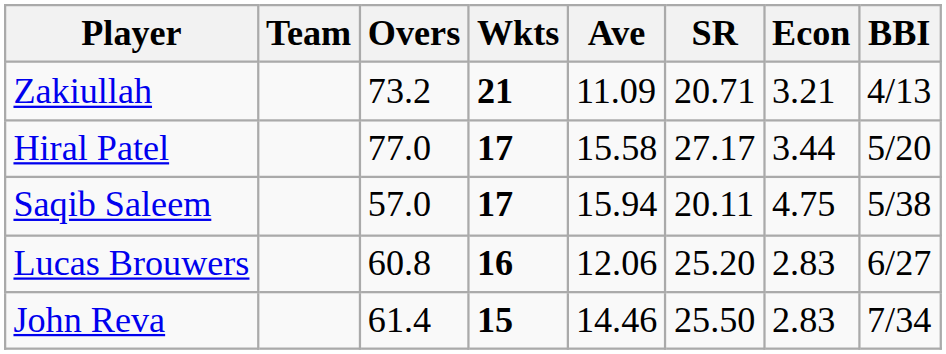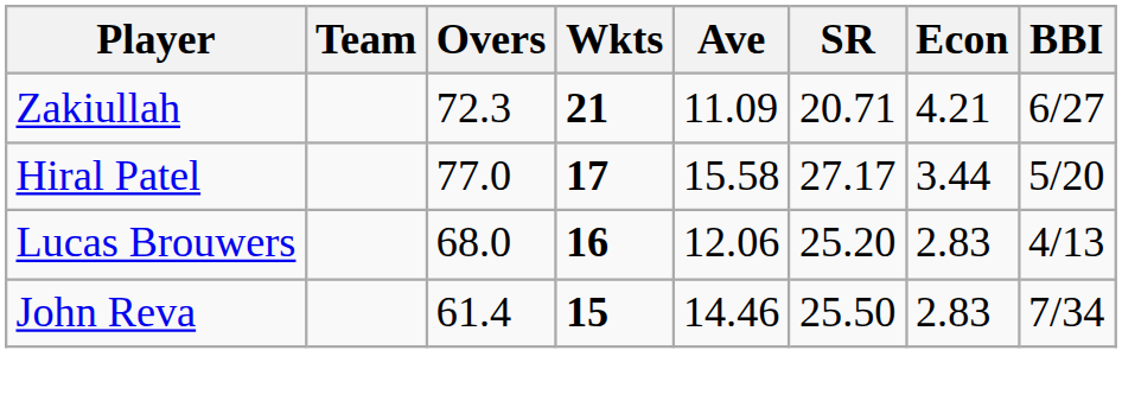Zakiullah | Overs: 73.2 -> 72.3
Zakiullah | Econ: 3.21 -> 4.21
Zakiullah | BBI: 4/13 -> 6/27
- row: Saqib Saleem | 57.0 | 17 | 15.94 | 20.11 | 4.75 | 5/38
Lucas Brouwers | Overs: 60.8 -> 68.0
Lucas Brouwers | BBI: 6/27 -> 4/13
